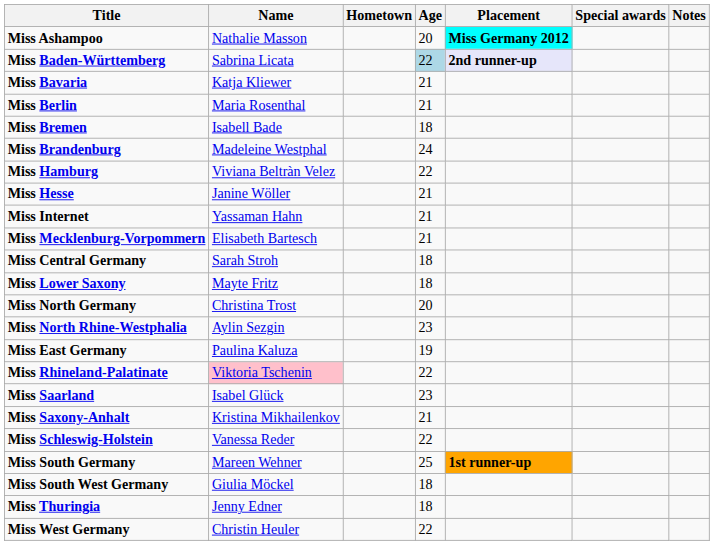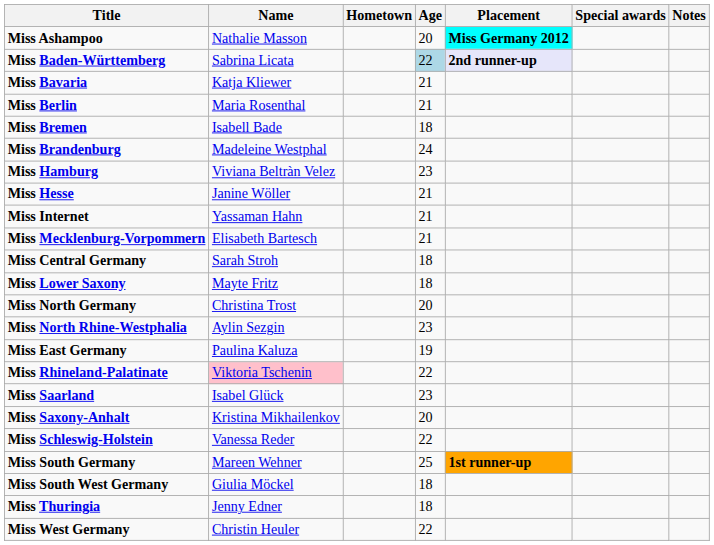Miss Hamburg | Age: 22 -> 23
Miss Saxony-Anhalt | Age: 21 -> 20
